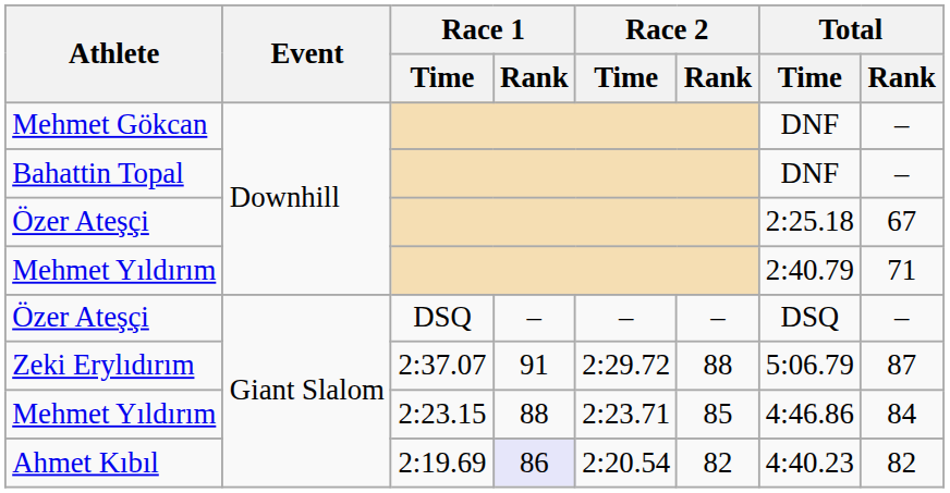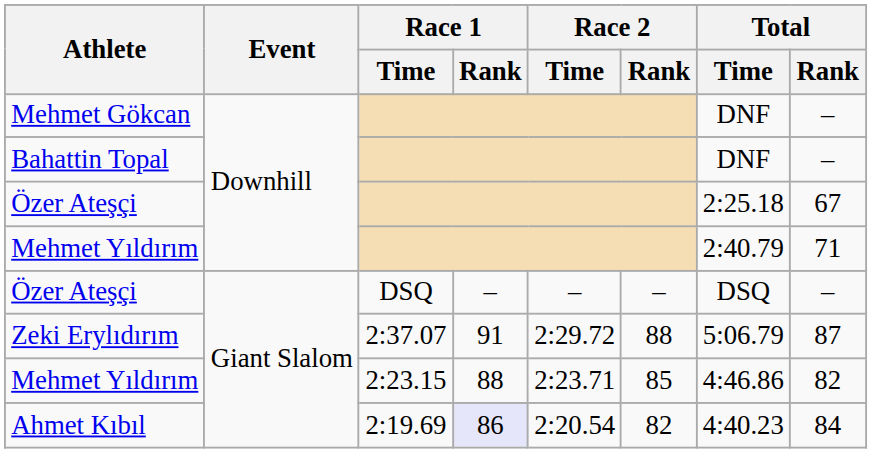Mehmet Yıldırım / 2:23.15 | Total / Rank: 84 -> 82
Ahmet Kıbıl | Total / Rank: 82 -> 84
